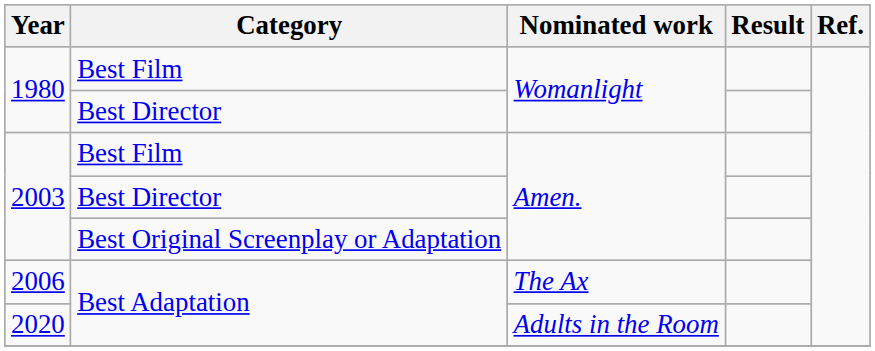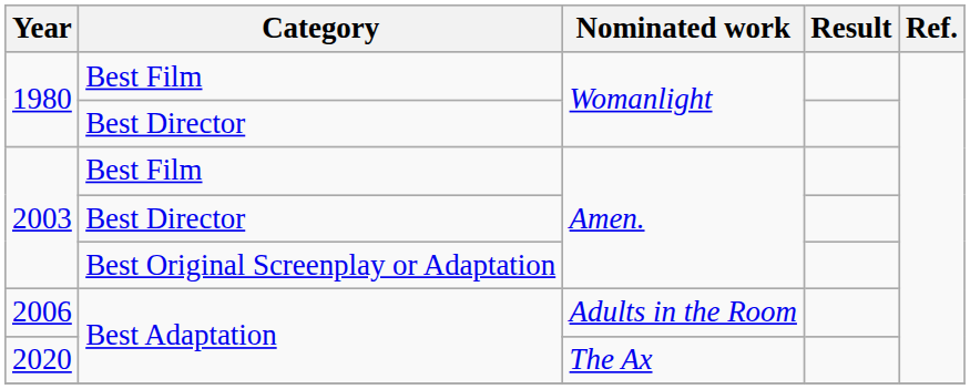2006 | Nominated work: The Ax -> Adults in the Room
2020 | Nominated work: Adults in the Room -> The Ax
